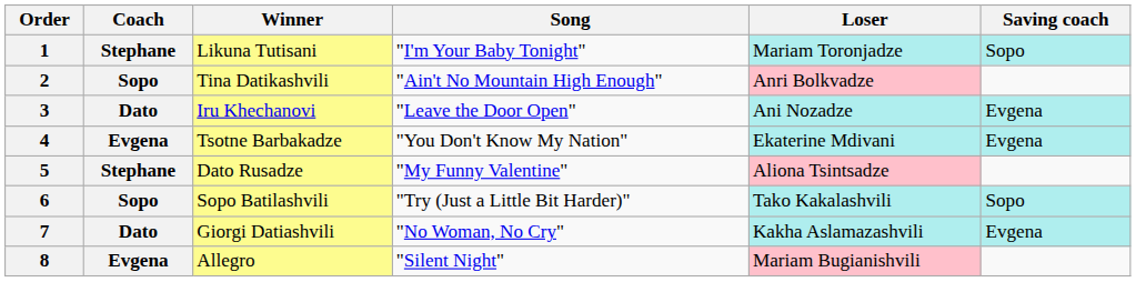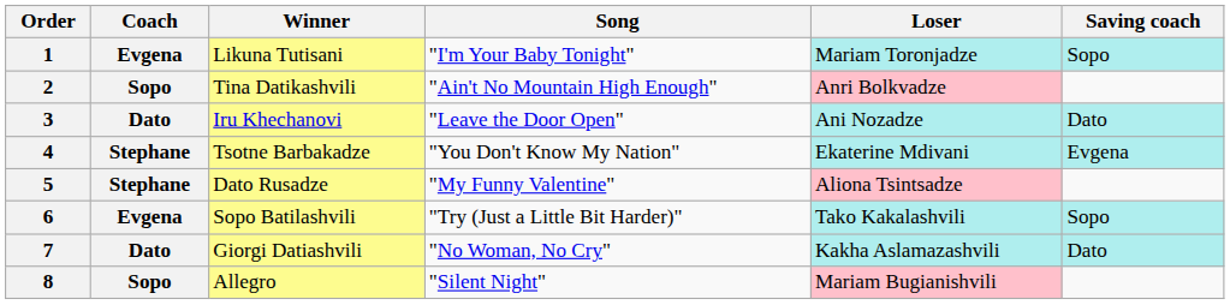1 | Coach: Stephane -> Evgena
3 | Saving coach: Evgena -> Dato
4 | Coach: Evgena -> Stephane
6 | Coach: Sopo -> Evgena
7 | Saving coach: Evgena -> Dato
8 | Coach: Evgena -> Sopo
